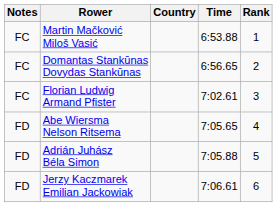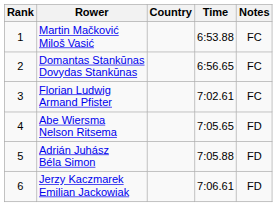columns swapped: Rank <-> Notes
